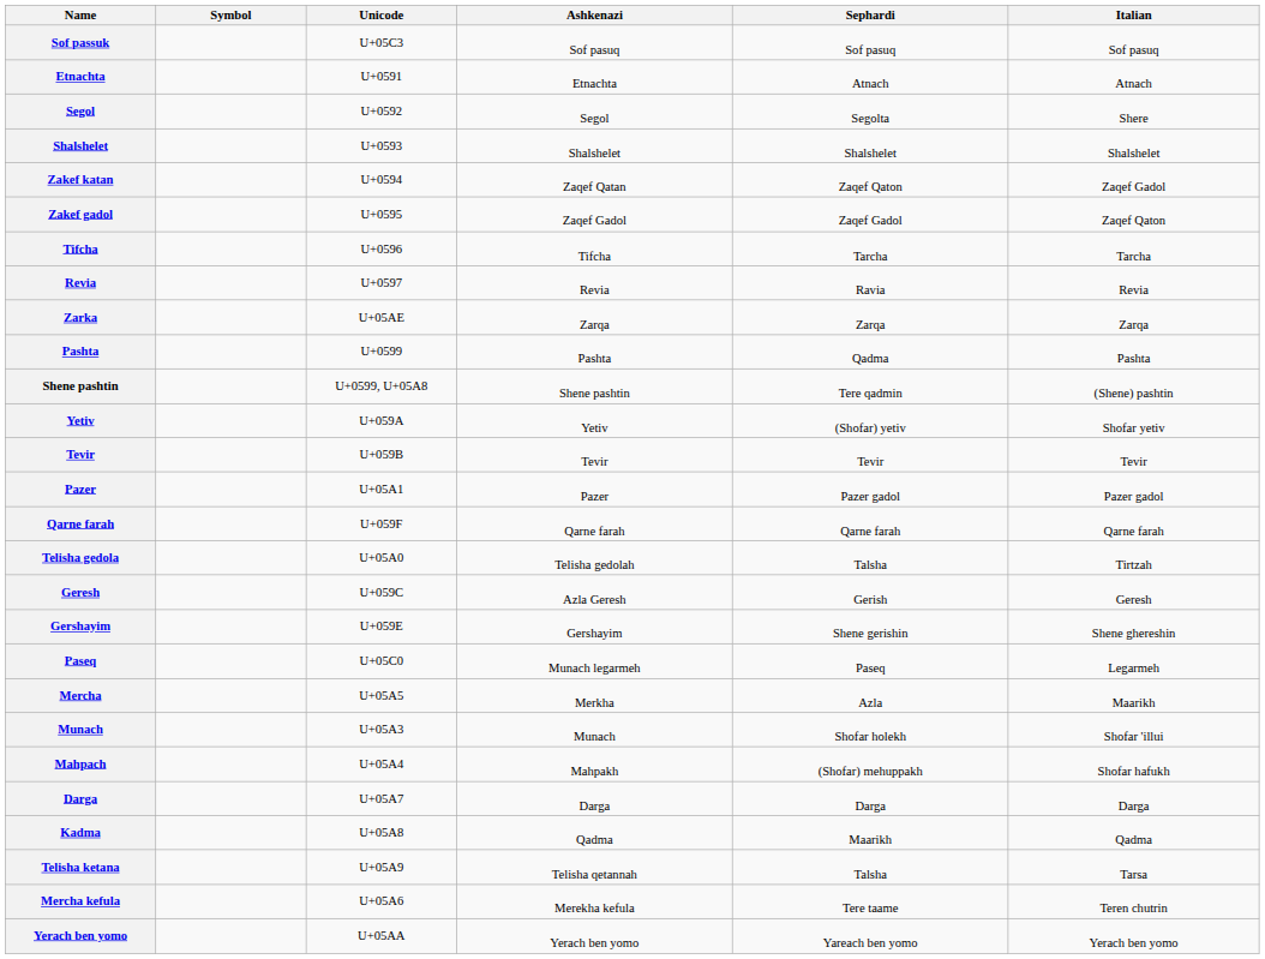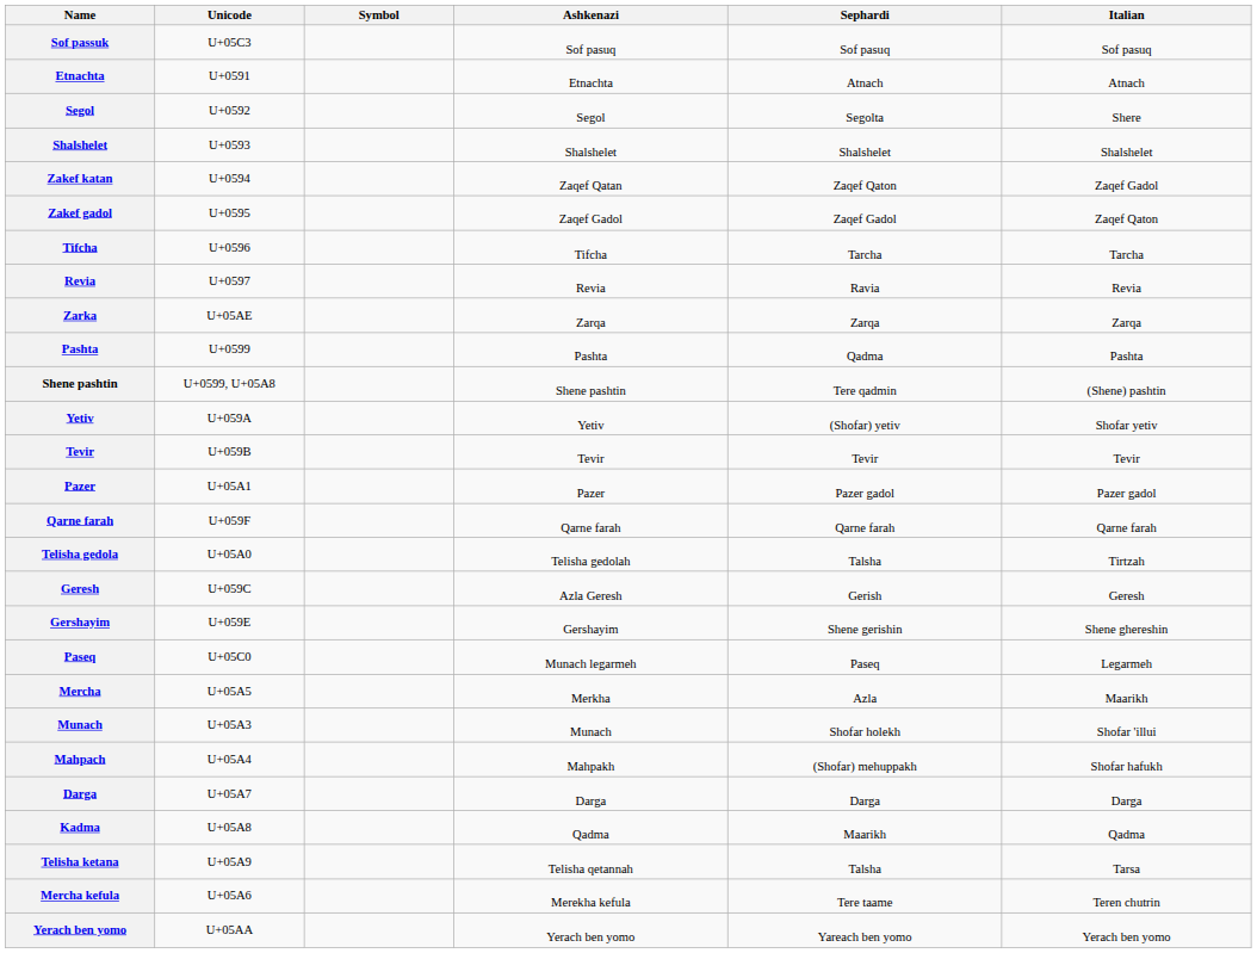columns swapped: Symbol <-> Unicode
